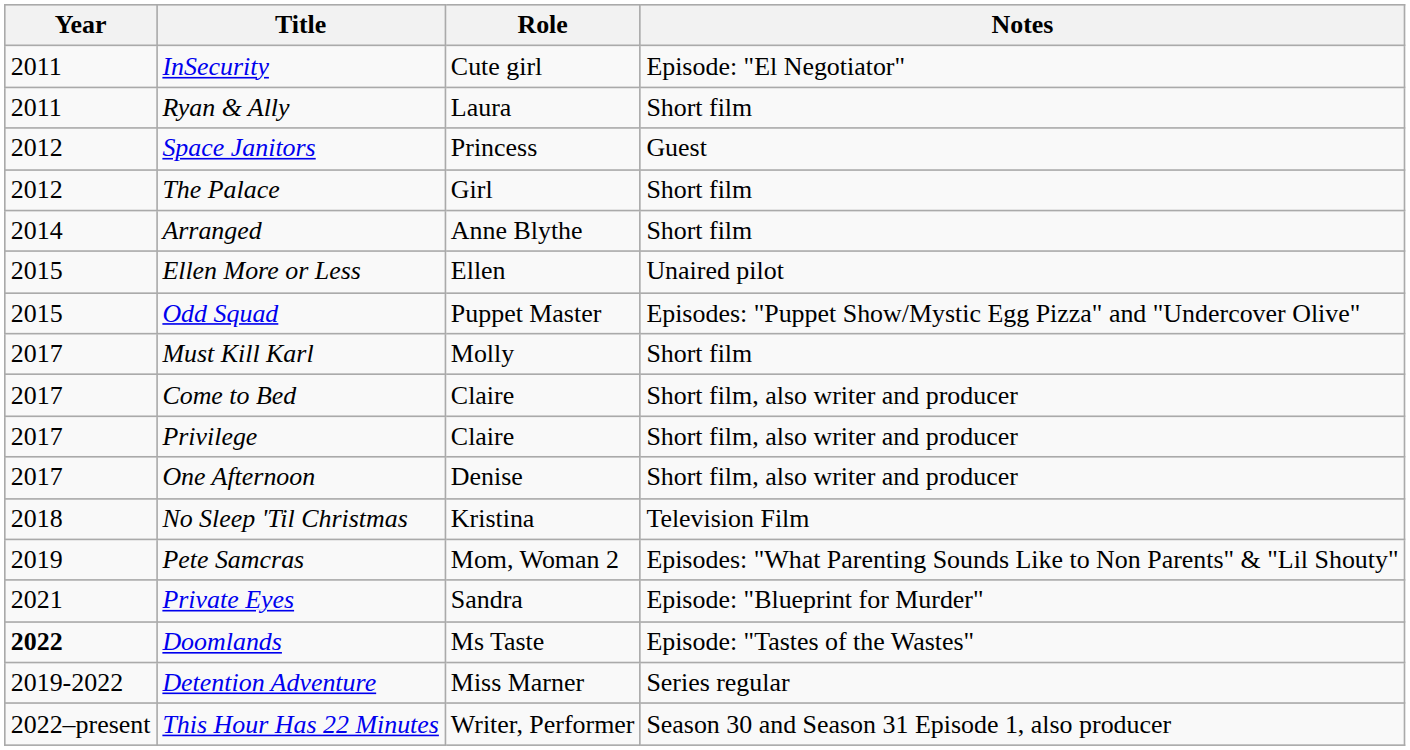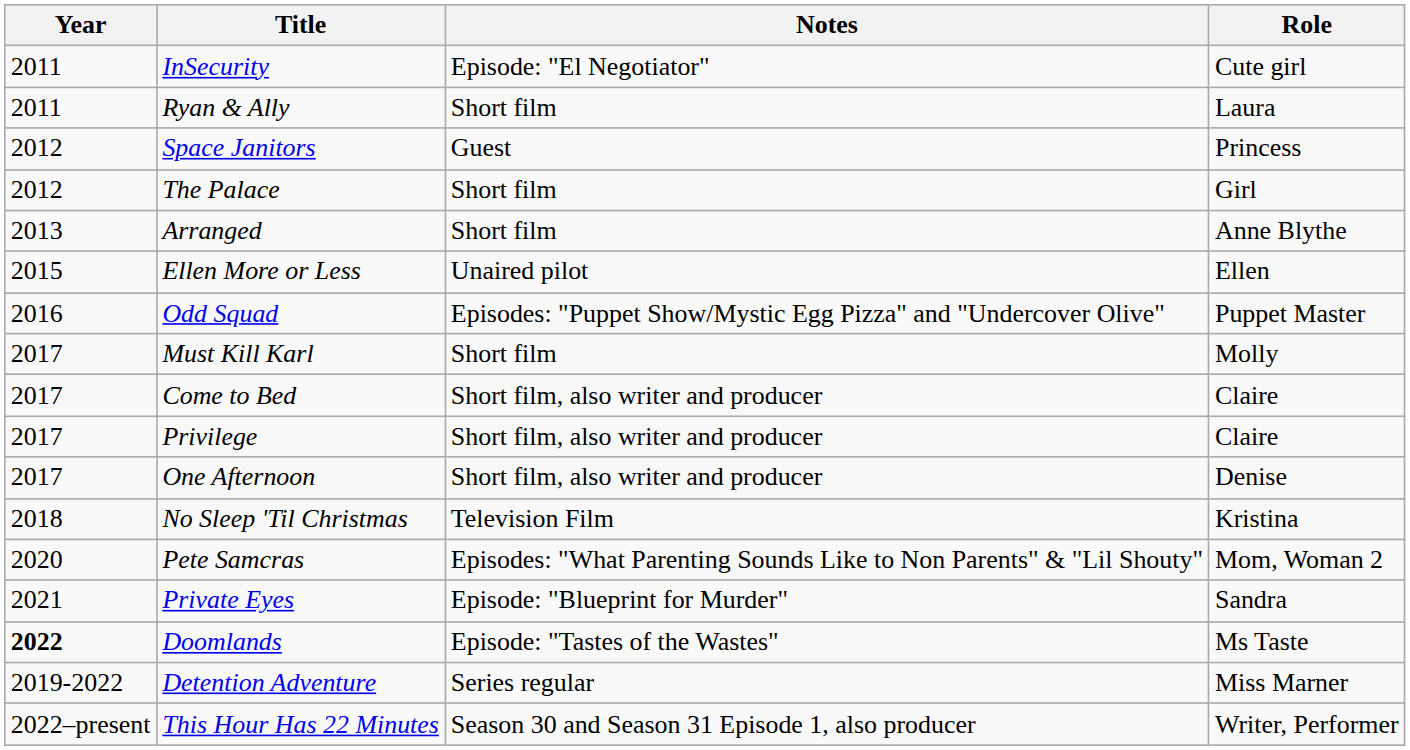columns swapped: Role <-> Notes
Arranged | Year: 2014 -> 2013
Odd Squad | Year: 2015 -> 2016
Pete Samcras | Year: 2019 -> 2020
